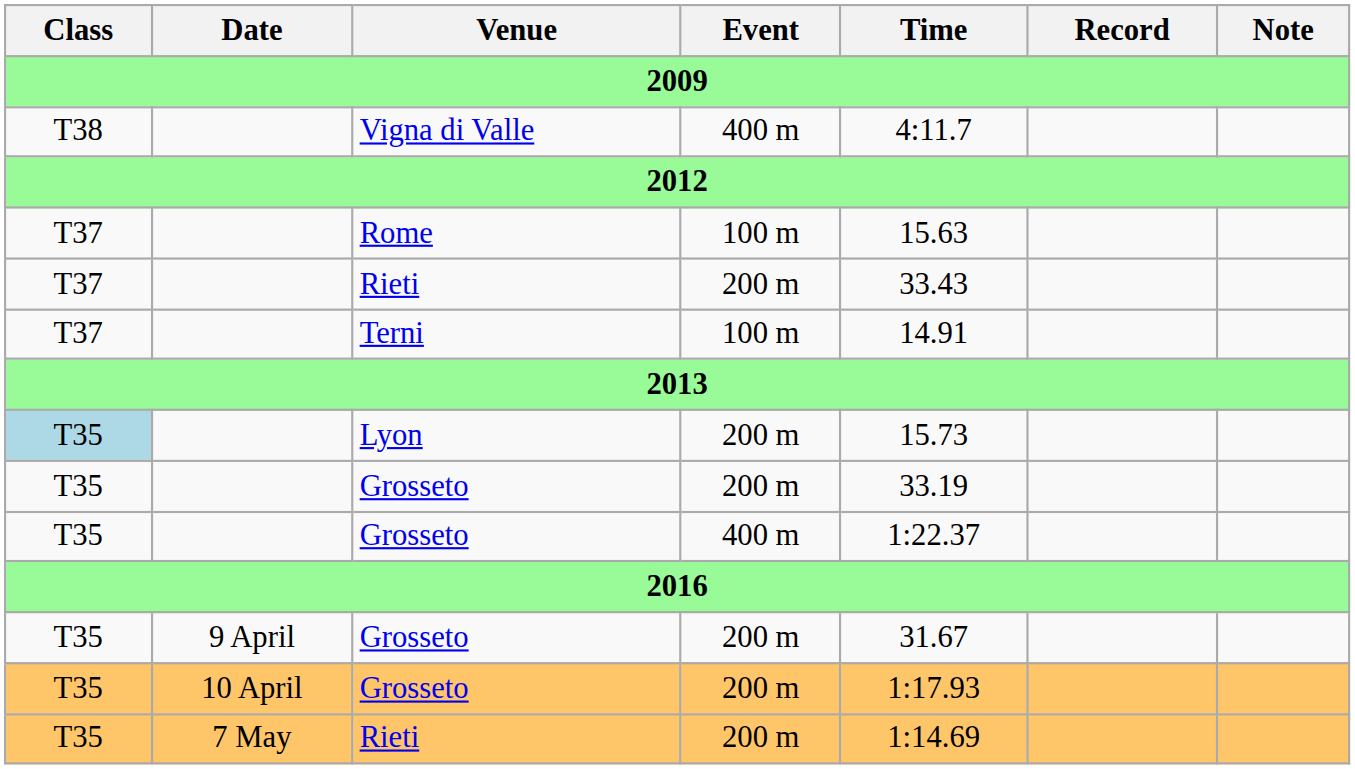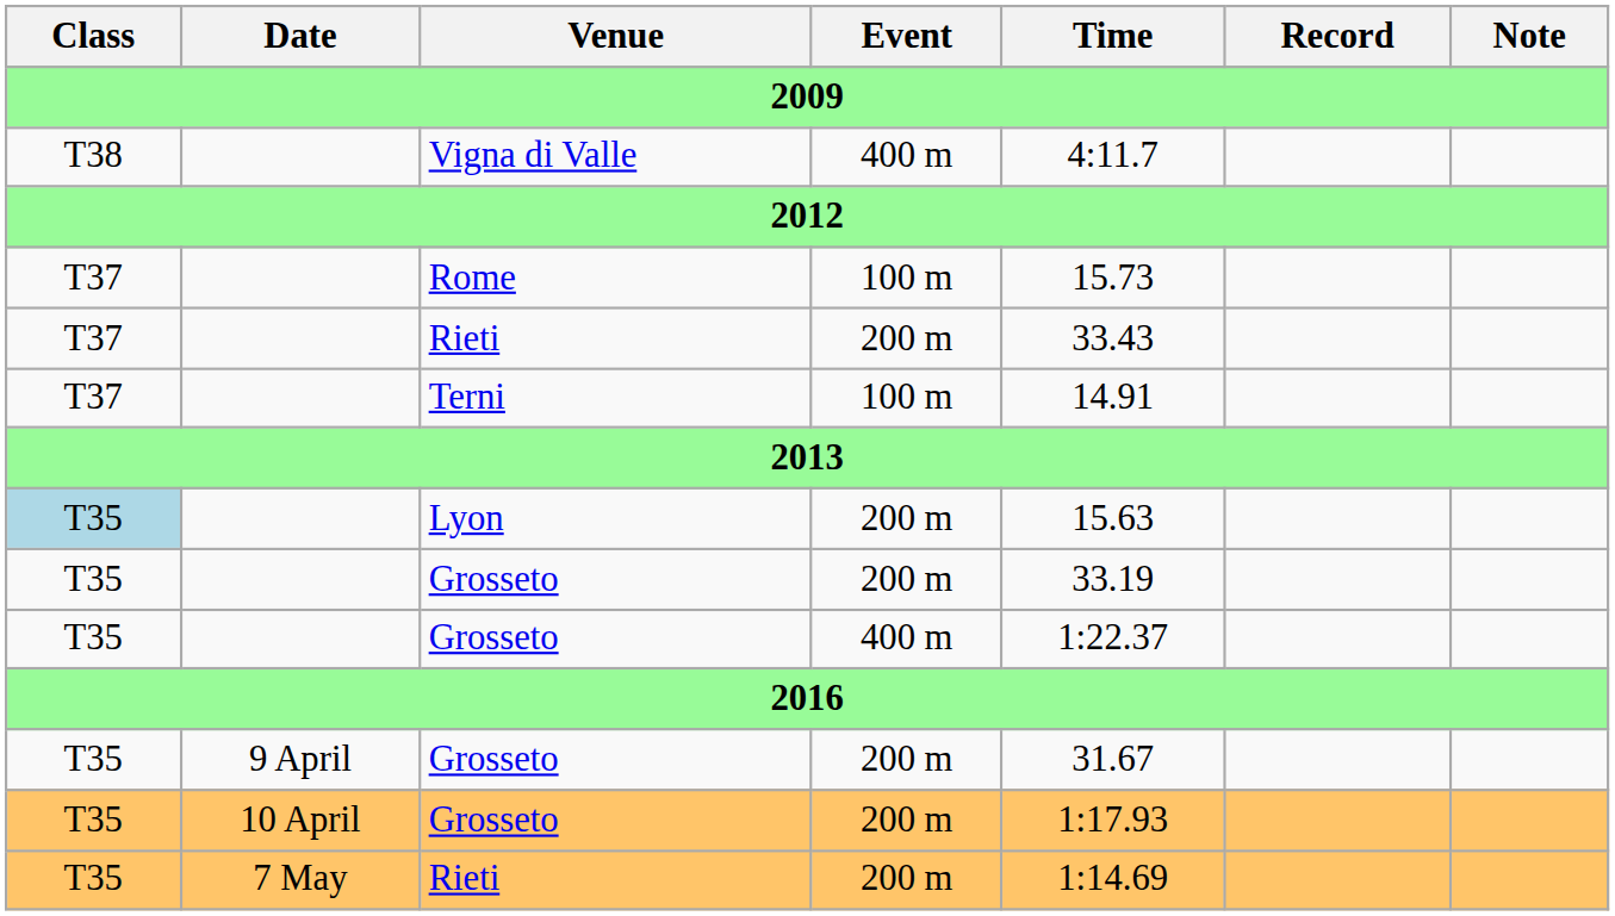Rome | Time: 15.63 -> 15.73
Lyon | Time: 15.73 -> 15.63
